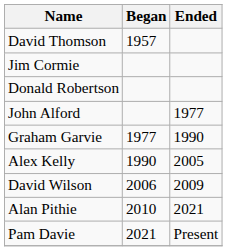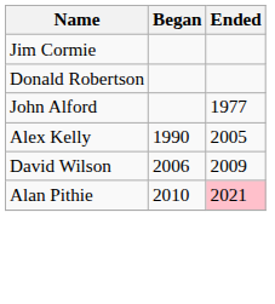- row: David Thomson | 1957
- row: Graham Garvie | 1977 | 1990
Alan Pithie | Ended: no background -> pink background
- row: Pam Davie | 2021 | Present
